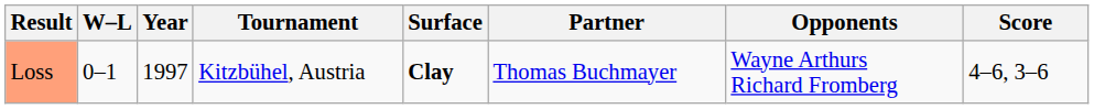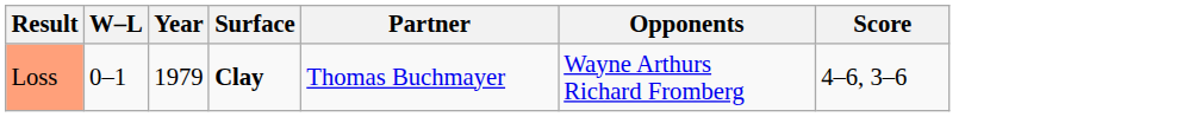- column: Tournament | Kitzbühel, Austria
Loss | Year: 1997 -> 1979
